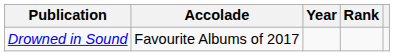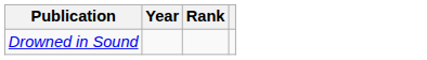- column: Accolade | Favourite Albums of 2017
